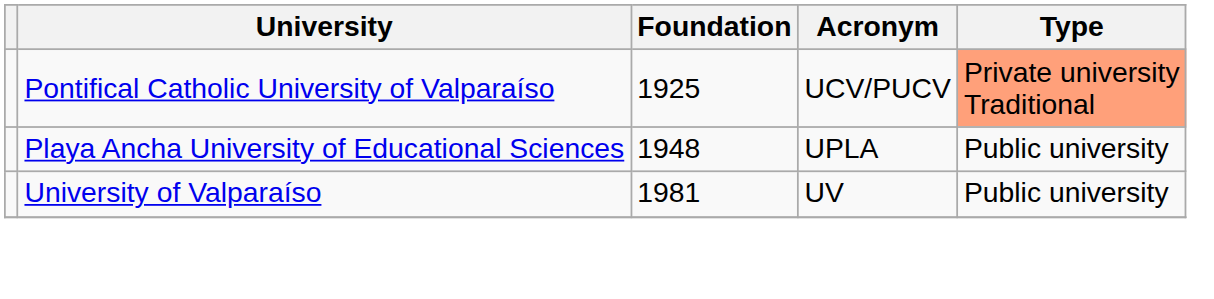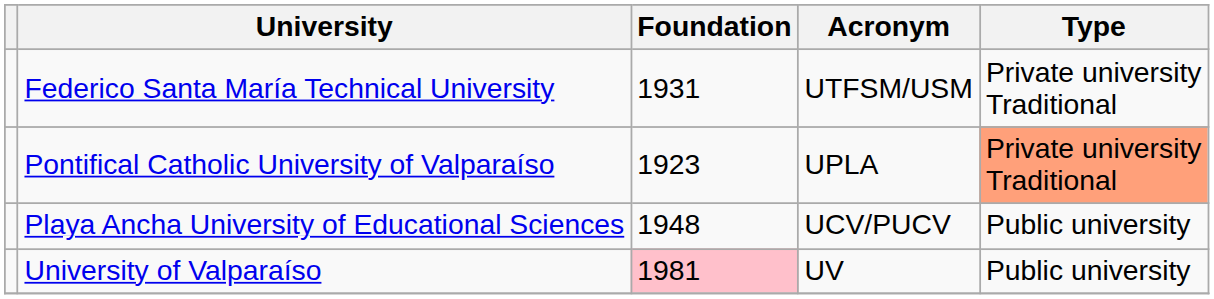+ row: Federico Santa María Technical University | 1931 | UTFSM/USM | Private university Traditional
Pontifical Catholic University of Valparaíso | Foundation: 1925 -> 1923
Pontifical Catholic University of Valparaíso | Acronym: UCV/PUCV -> UPLA
Playa Ancha University of Educational Sciences | Acronym: UPLA -> UCV/PUCV
University of Valparaíso | Foundation: no background -> pink background
